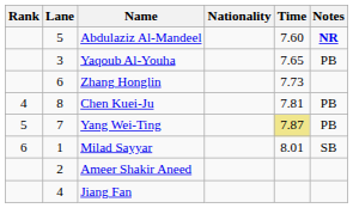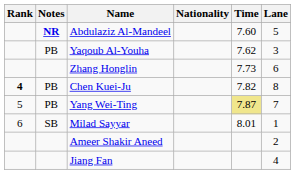columns swapped: Lane <-> Notes
Yaqoub Al-Youha | Time: 7.65 -> 7.62
Chen Kuei-Ju | Rank: normal -> bold
Chen Kuei-Ju | Time: 7.81 -> 7.82
